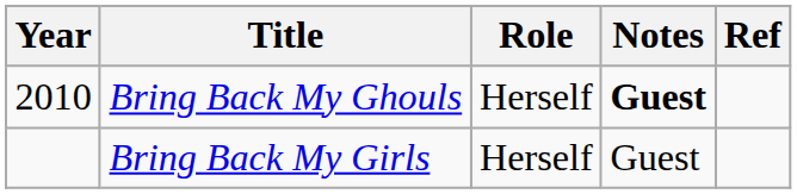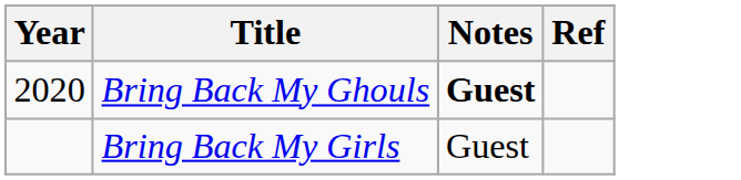- column: Role | Herself | Herself
Bring Back My Ghouls | Year: 2010 -> 2020
